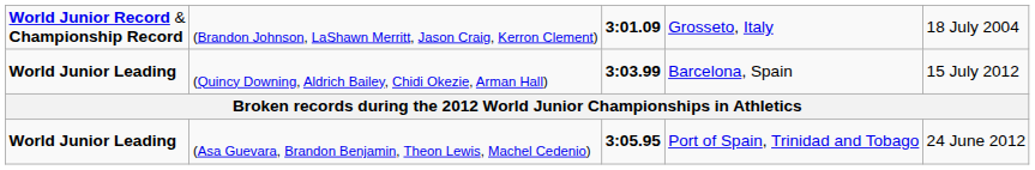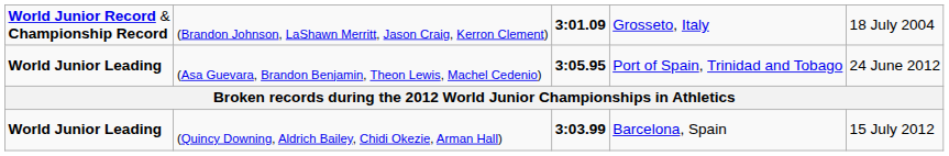rows swapped: (Asa Guevara, Brandon Benjamin, Theon Lewis, Machel Cedenio) <-> (Quincy Downing, Aldrich Bailey, Chidi Okezie, Arman Hall)
